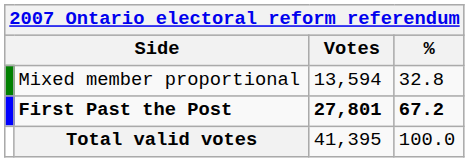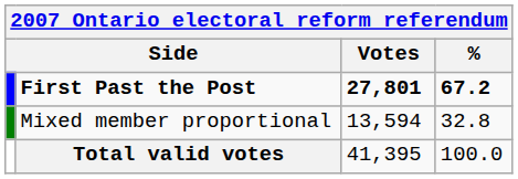rows swapped: First Past the Post <-> Mixed member proportional
